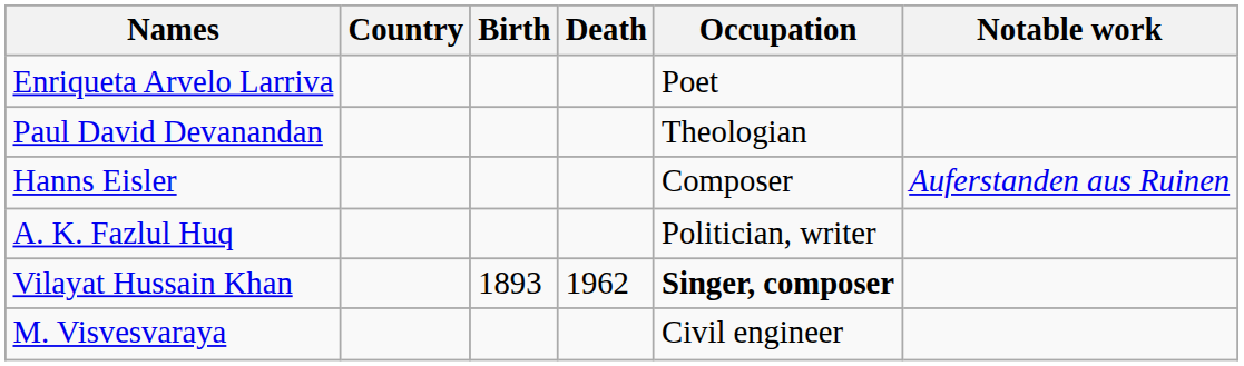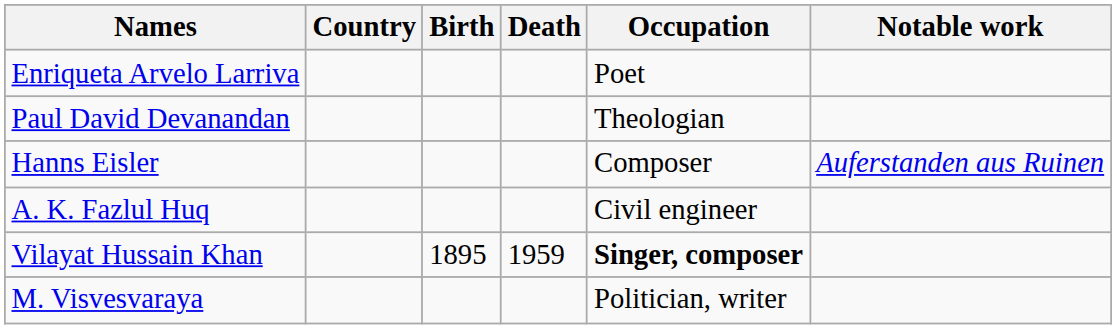A. K. Fazlul Huq | Occupation: Politician, writer -> Civil engineer
Vilayat Hussain Khan | Birth: 1893 -> 1895
Vilayat Hussain Khan | Death: 1962 -> 1959
M. Visvesvaraya | Occupation: Civil engineer -> Politician, writer
